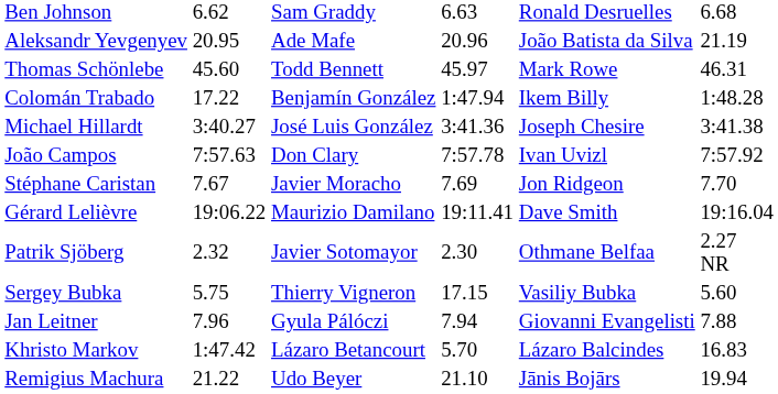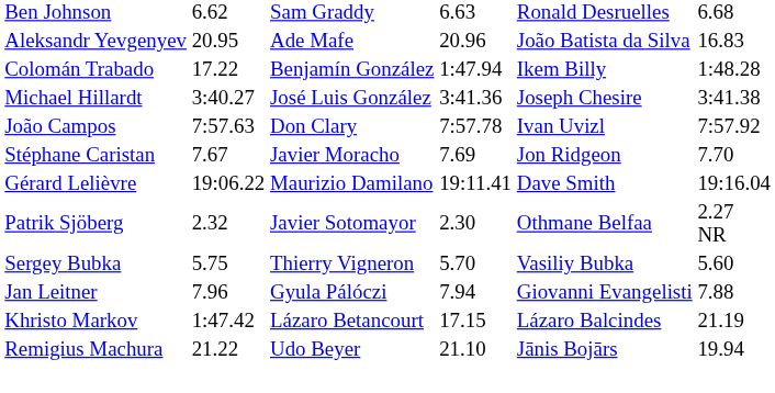Aleksandr Yevgenyev | column 7: 21.19 -> 16.83
- row: Thomas Schönlebe | 45.60 | Todd Bennett | 45.97 | Mark Rowe | 46.31
Sergey Bubka | column 5: 17.15 -> 5.70
Khristo Markov | column 5: 5.70 -> 17.15
Khristo Markov | column 7: 16.83 -> 21.19
